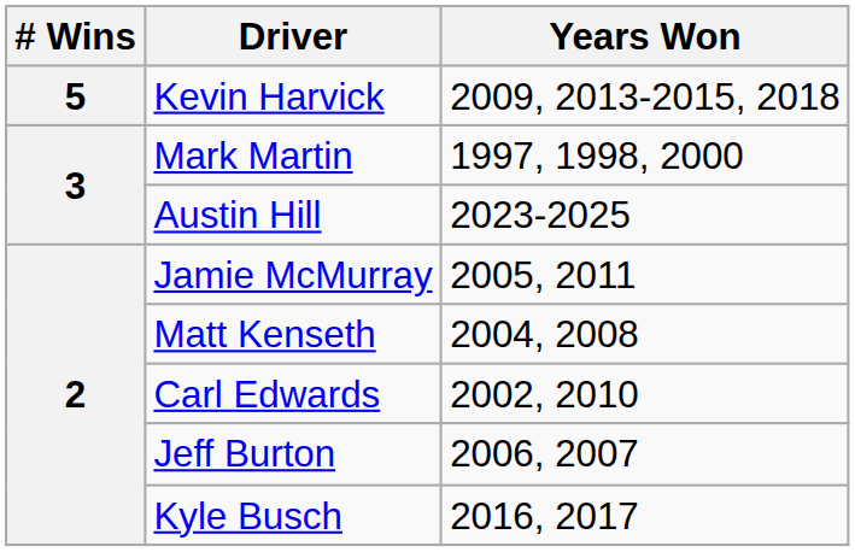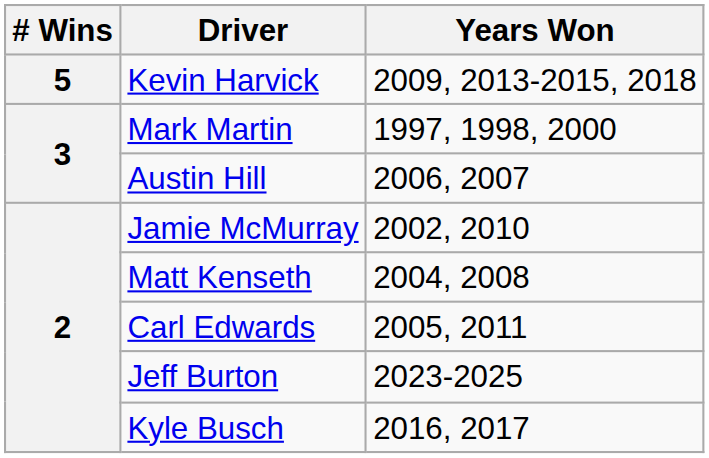Austin Hill | Years Won: 2023-2025 -> 2006, 2007
Jamie McMurray | Years Won: 2005, 2011 -> 2002, 2010
Carl Edwards | Years Won: 2002, 2010 -> 2005, 2011
Jeff Burton | Years Won: 2006, 2007 -> 2023-2025
